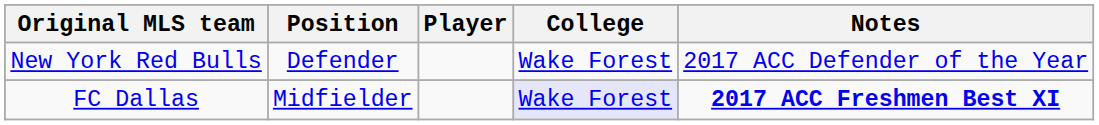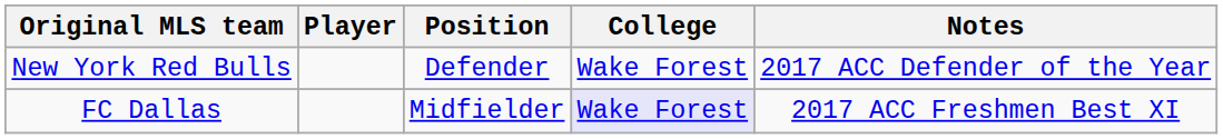columns swapped: Player <-> Position
FC Dallas | Notes: bold -> normal
